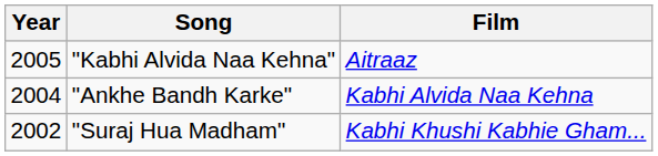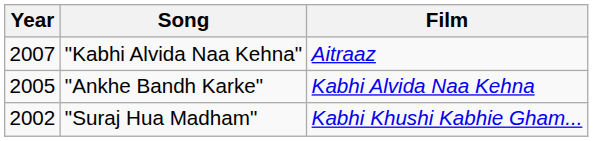"Kabhi Alvida Naa Kehna" | Year: 2005 -> 2007
"Ankhe Bandh Karke" | Year: 2004 -> 2005
